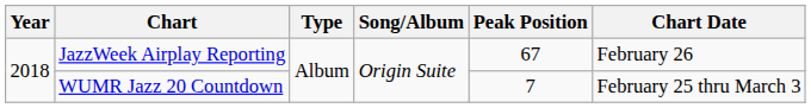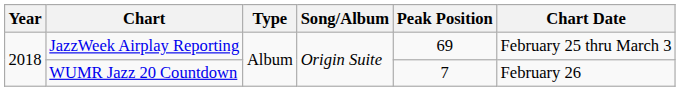JazzWeek Airplay Reporting | Peak Position: 67 -> 69
JazzWeek Airplay Reporting | Chart Date: February 26 -> February 25 thru March 3
WUMR Jazz 20 Countdown | Chart Date: February 25 thru March 3 -> February 26
